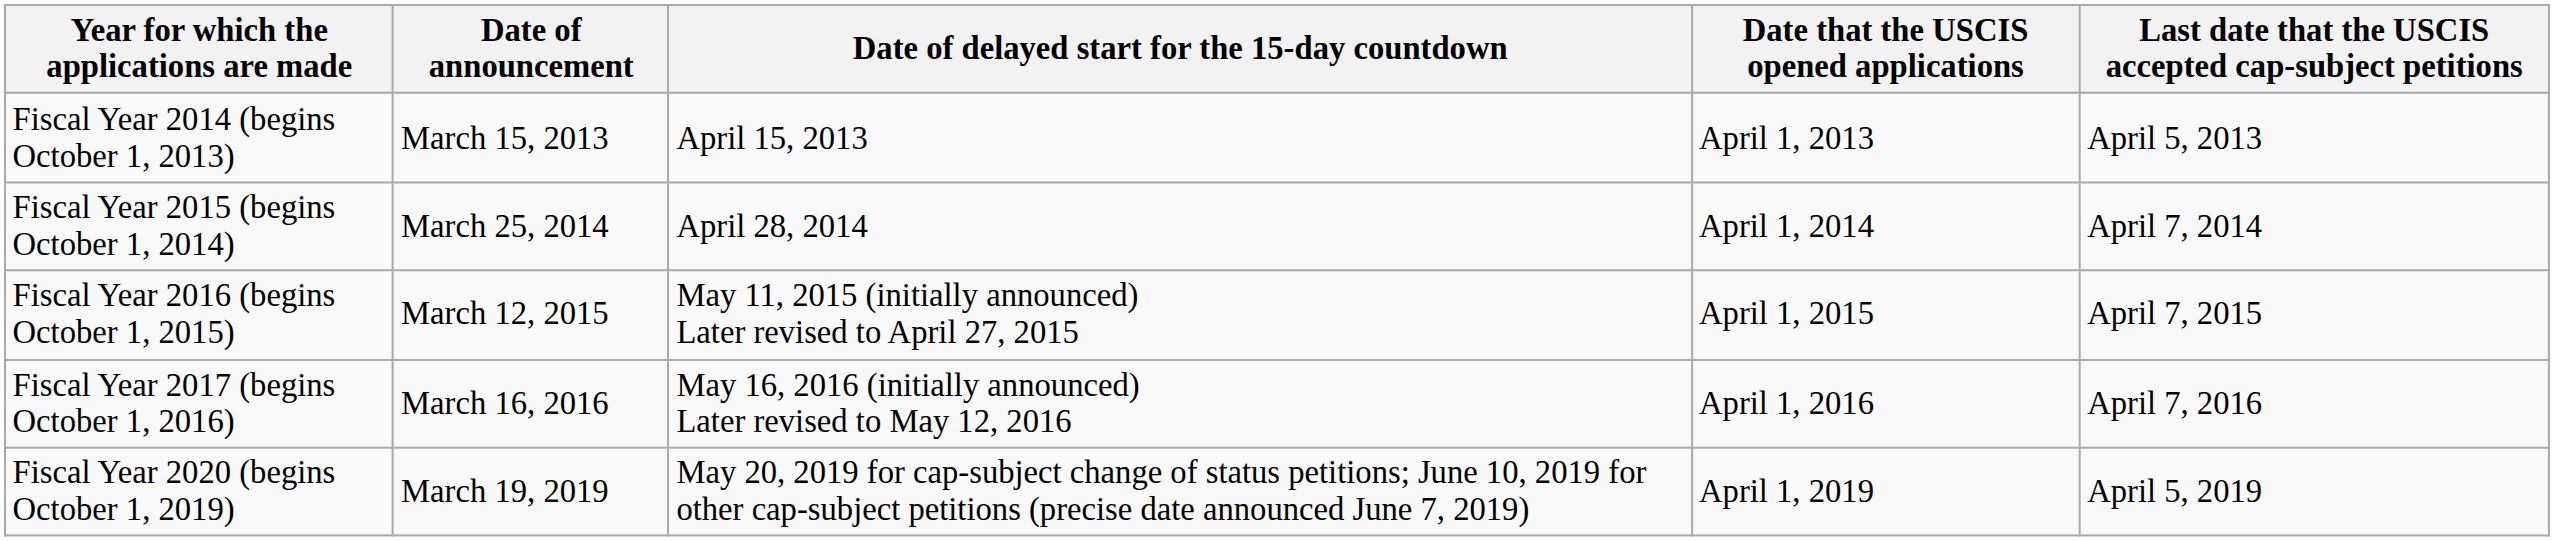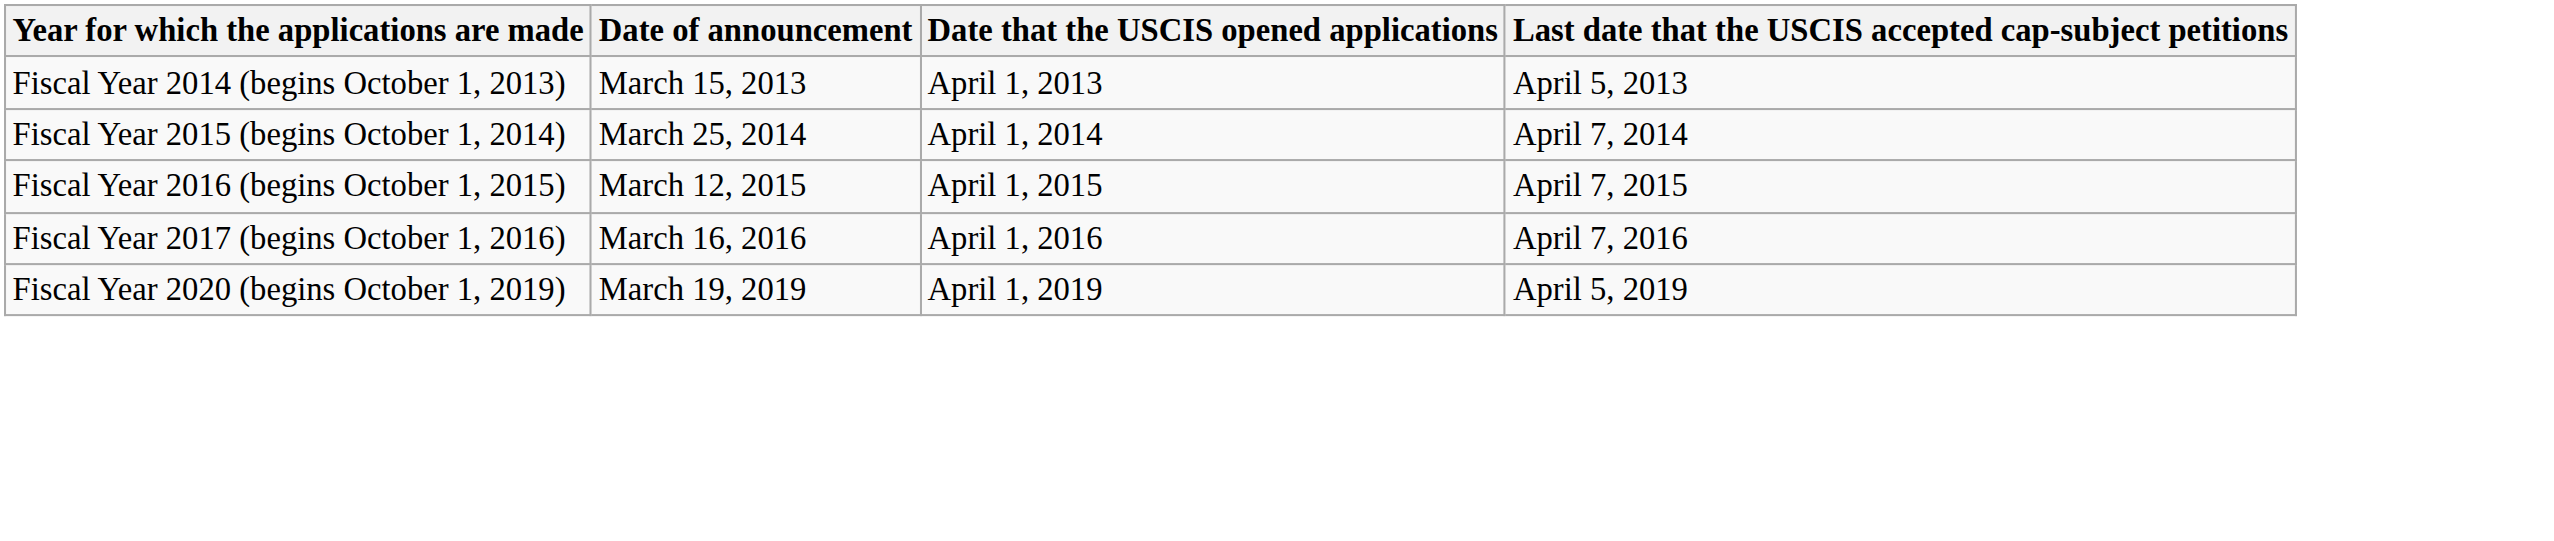- column: Date of delayed start for the 15-day countdown | April 15, 2013 | April 28, 2014 | May 11, 2015 (initially announced) Later revised to April 27, 2015 | May 16, 2016 (initially announced) Later revised to May 12, 2016 | May 20, 2019 for cap-subject change of status petitions; June 10, 2019 for other cap-subject petitions (precise date announced June 7, 2019)
